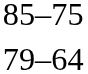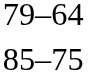rows swapped: 85–75 <-> 79–64
